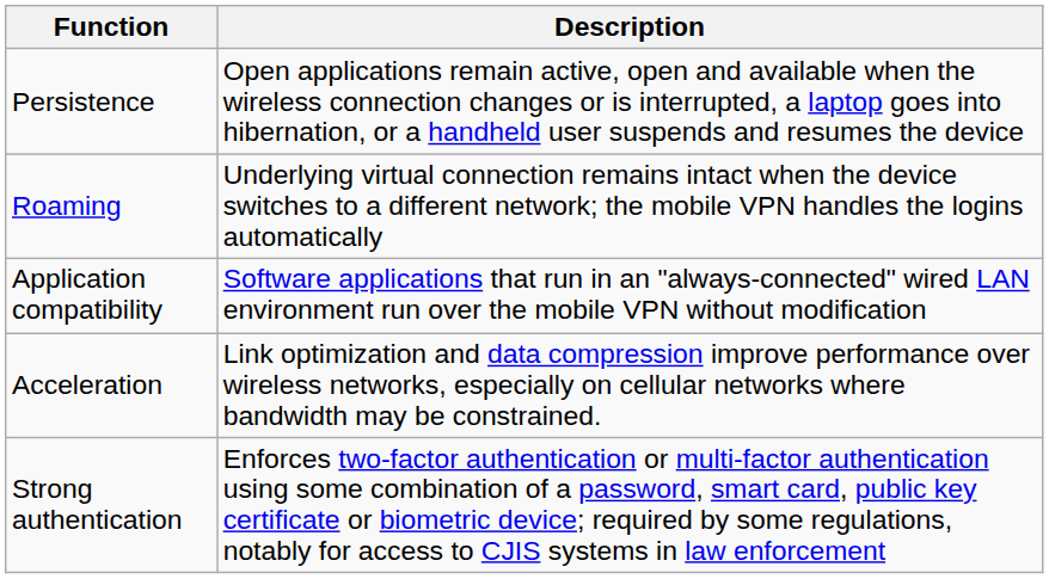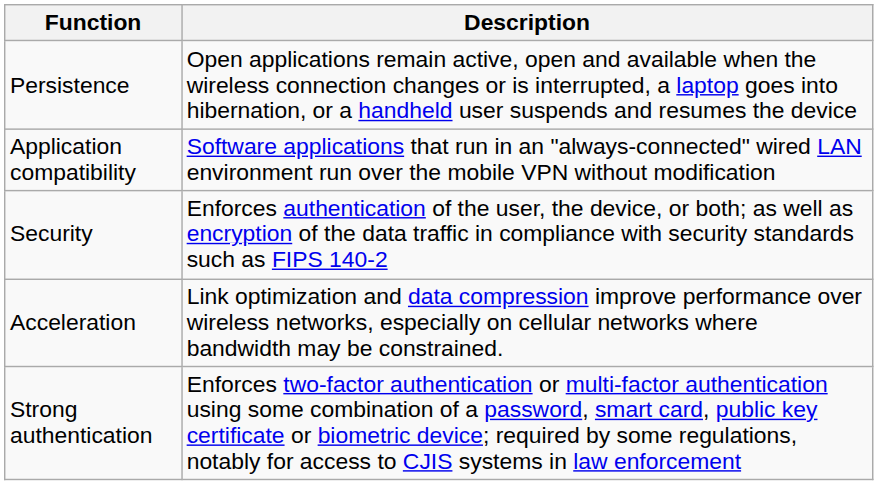- row: Roaming | Underlying virtual connection remains intact when the device switches to a different network; the mobile VPN handles the logins automatically
+ row: Security | Enforces authentication of the user, the device, or both; as well as encryption of the data traffic in compliance with security standards such as FIPS 140-2
